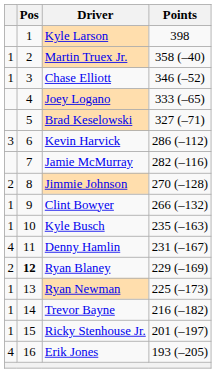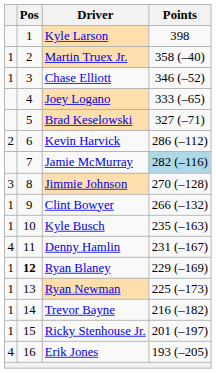Kevin Harvick | column 1: 3 -> 2
Jamie McMurray | Points: no background -> lightblue background
Jimmie Johnson | column 1: 2 -> 3
Ryan Blaney | column 1: 2 -> 1
